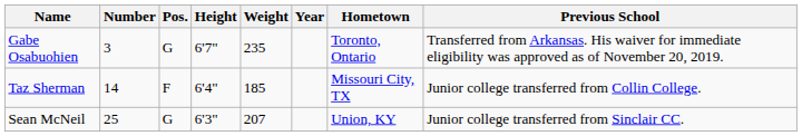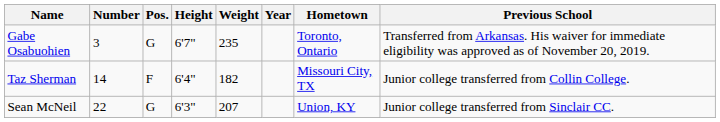Taz Sherman | Weight: 185 -> 182
Sean McNeil | Number: 25 -> 22
